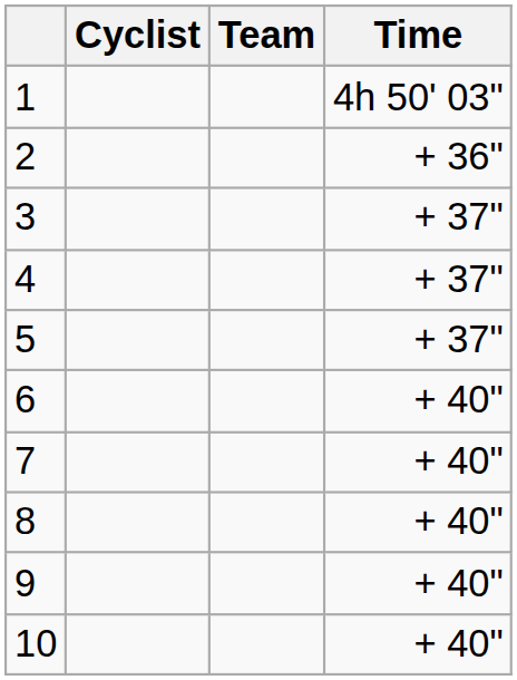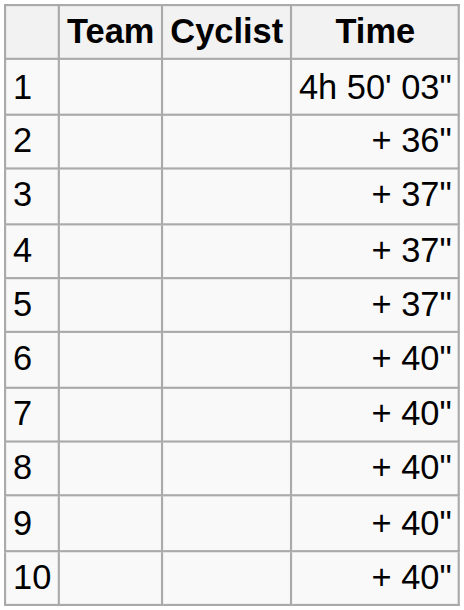columns swapped: Cyclist <-> Team
